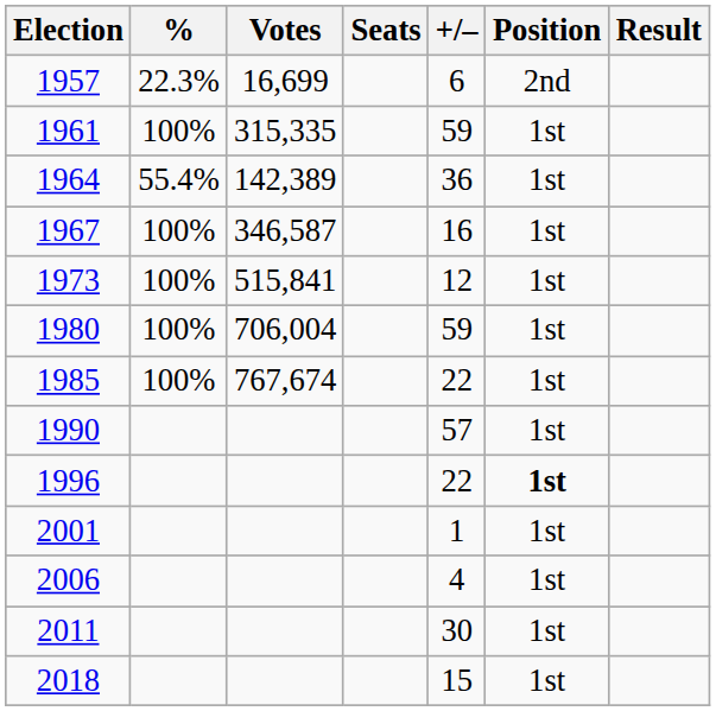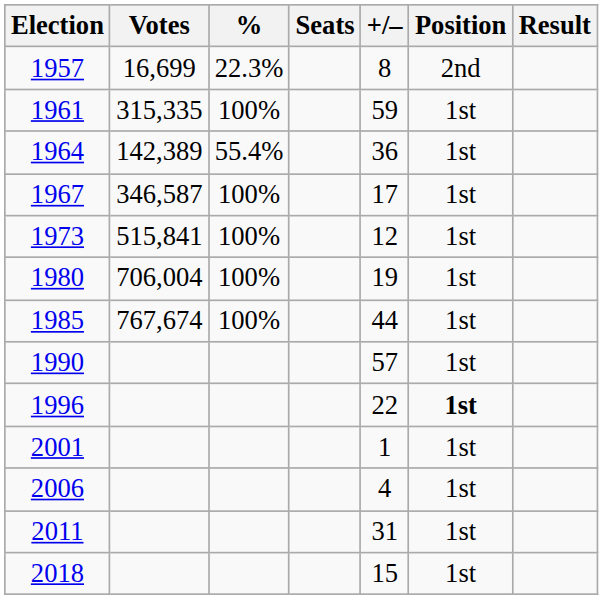columns swapped: Votes <-> %
1957 | +/–: 6 -> 8
1967 | +/–: 16 -> 17
1980 | +/–: 59 -> 19
1985 | +/–: 22 -> 44
2011 | +/–: 30 -> 31
